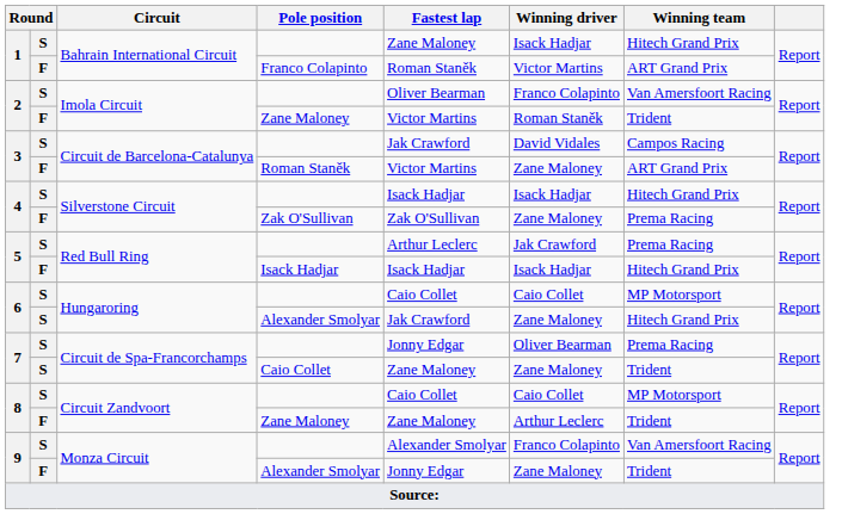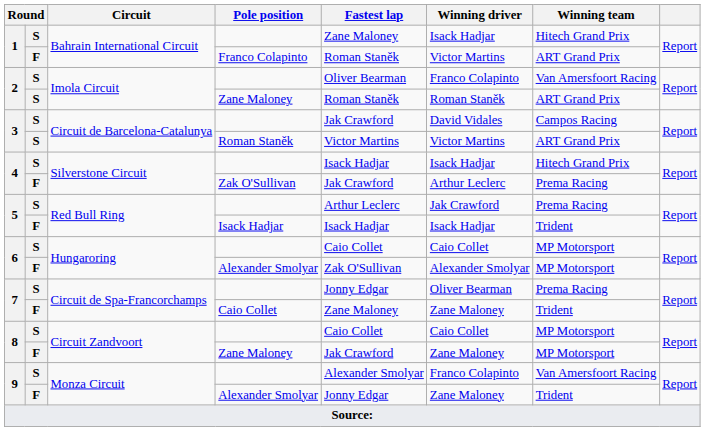2 / Zane Maloney | column 2: F -> S
2 / Zane Maloney | Fastest lap: Victor Martins -> Roman Staněk
2 / Zane Maloney | Winning team: Trident -> ART Grand Prix
3 / Roman Staněk | column 2: F -> S
3 / Roman Staněk | Winning driver: Zane Maloney -> Victor Martins
4 / Zak O'Sullivan | Fastest lap: Zak O'Sullivan -> Jak Crawford
4 / Zak O'Sullivan | Winning driver: Zane Maloney -> Arthur Leclerc
5 / Isack Hadjar | Winning team: Hitech Grand Prix -> Trident
6 / Alexander Smolyar | column 2: S -> F
6 / Alexander Smolyar | Fastest lap: Jak Crawford -> Zak O'Sullivan
6 / Alexander Smolyar | Winning driver: Zane Maloney -> Alexander Smolyar
6 / Alexander Smolyar | Winning team: Hitech Grand Prix -> MP Motorsport
7 / Caio Collet | column 2: S -> F
8 / Zane Maloney | Fastest lap: Zane Maloney -> Jak Crawford
8 / Zane Maloney | Winning driver: Arthur Leclerc -> Zane Maloney
8 / Zane Maloney | Winning team: Trident -> MP Motorsport
